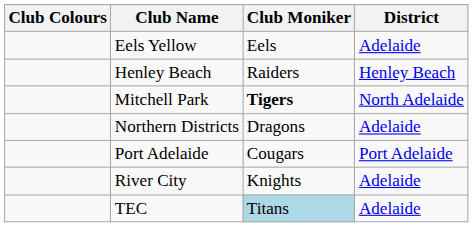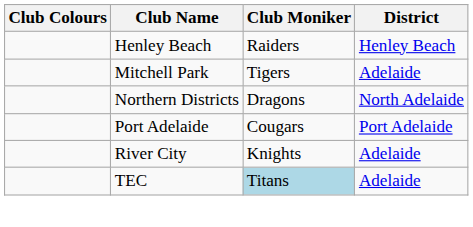- row: Eels Yellow | Eels | Adelaide
Mitchell Park | Club Moniker: bold -> normal
Mitchell Park | District: North Adelaide -> Adelaide
Northern Districts | District: Adelaide -> North Adelaide
